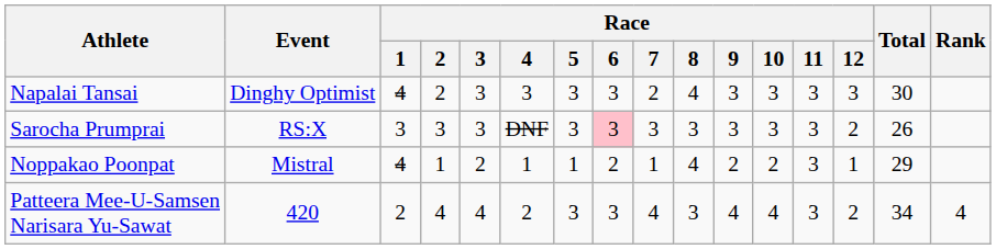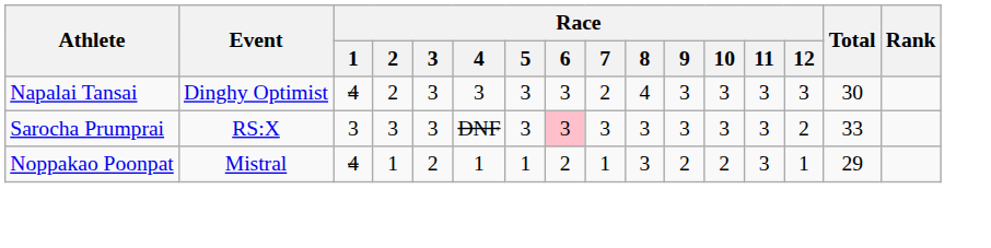Sarocha Prumprai | Total: 26 -> 33
Noppakao Poonpat | Race / 8: 4 -> 3
- row: Patteera Mee-U-Samsen Narisara Yu-Sawat | 420 | 2 | 4 | 4 | 2 | 3 | 3 | 4 | 3 | 4 | 4 | 3 | 2 | 34 | 4
